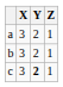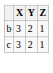- row: a | 3 | 2 | 1
c | Y: bold -> normal
